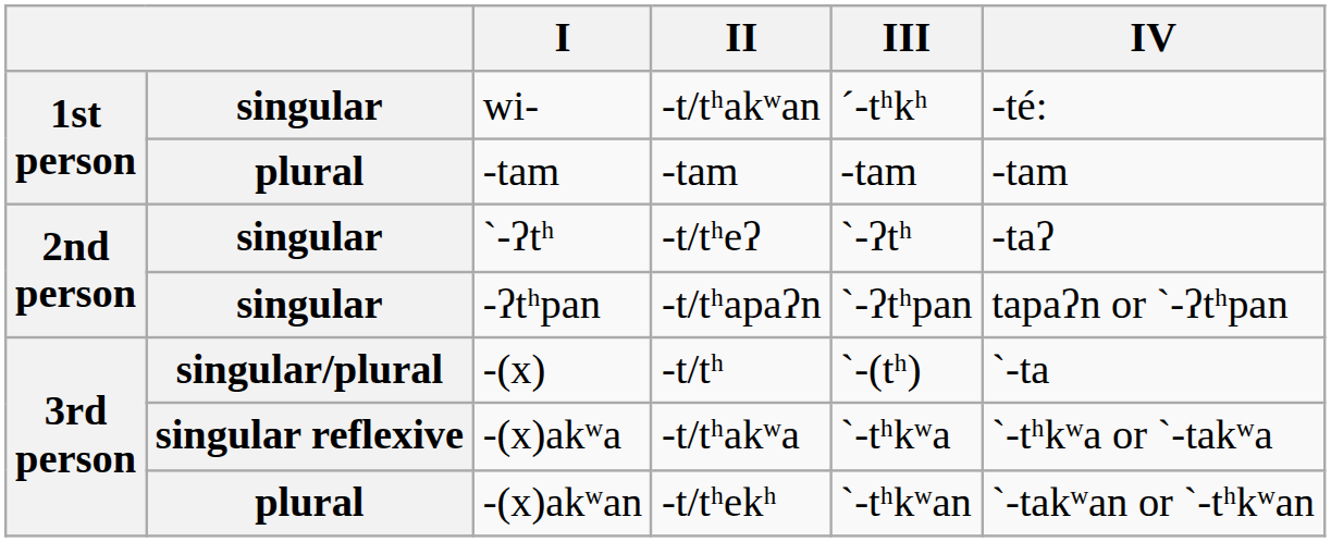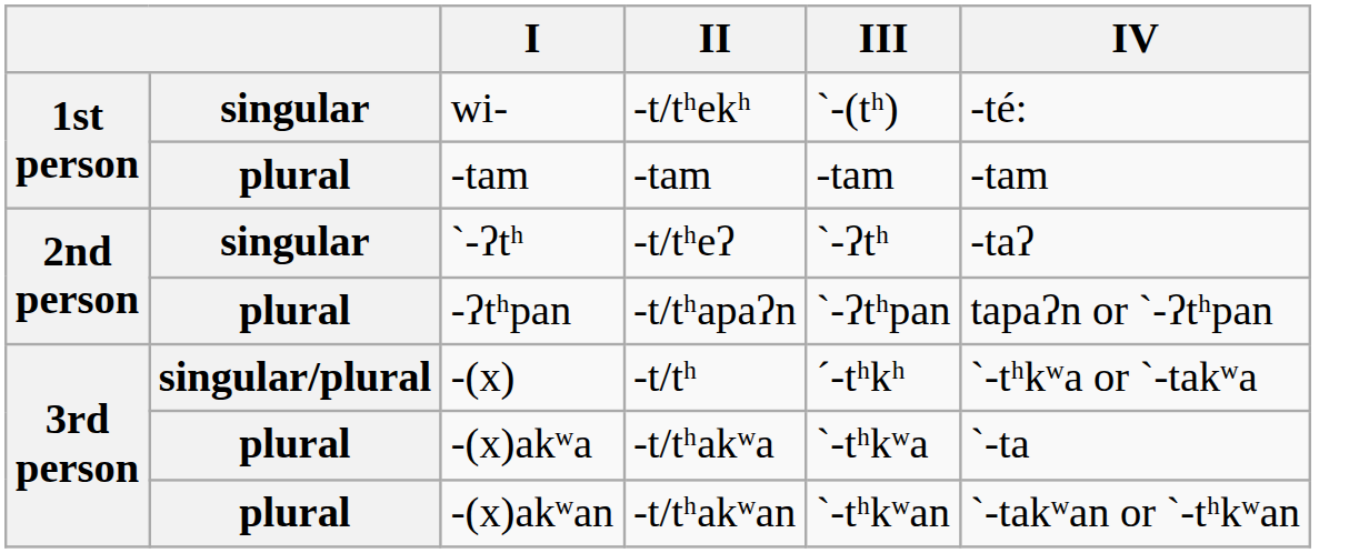wi- | II: -t/tʰakʷan -> -t/tʰekʰ
wi- | III: ´-tʰkʰ -> `-(tʰ)
-ʔtʰpan | column 2: singular -> plural
-(x) | III: `-(tʰ) -> ´-tʰkʰ
-(x) | IV: `-ta -> `-tʰkʷa or `-takʷa
-(x)akʷa | column 2: singular reflexive -> plural
-(x)akʷa | IV: `-tʰkʷa or `-takʷa -> `-ta
-(x)akʷan | II: -t/tʰekʰ -> -t/tʰakʷan
